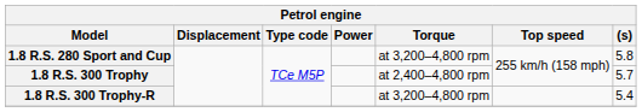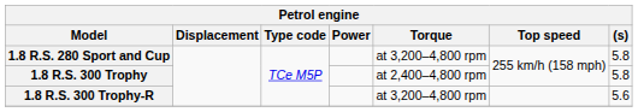1.8 R.S. 300 Trophy | (s): 5.7 -> 5.8
1.8 R.S. 300 Trophy-R | (s): 5.4 -> 5.6
